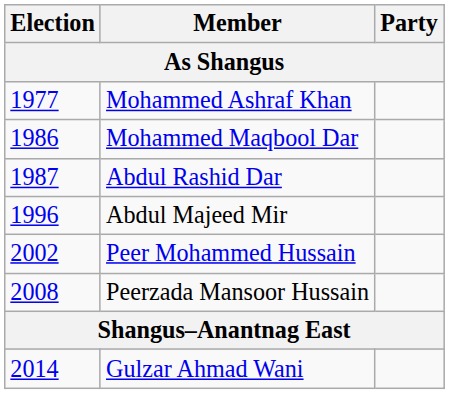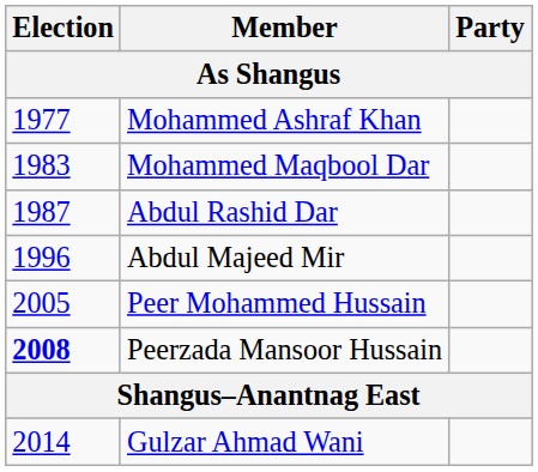Mohammed Maqbool Dar | Election: 1986 -> 1983
Peer Mohammed Hussain | Election: 2002 -> 2005
Peerzada Mansoor Hussain | Election: normal -> bold
